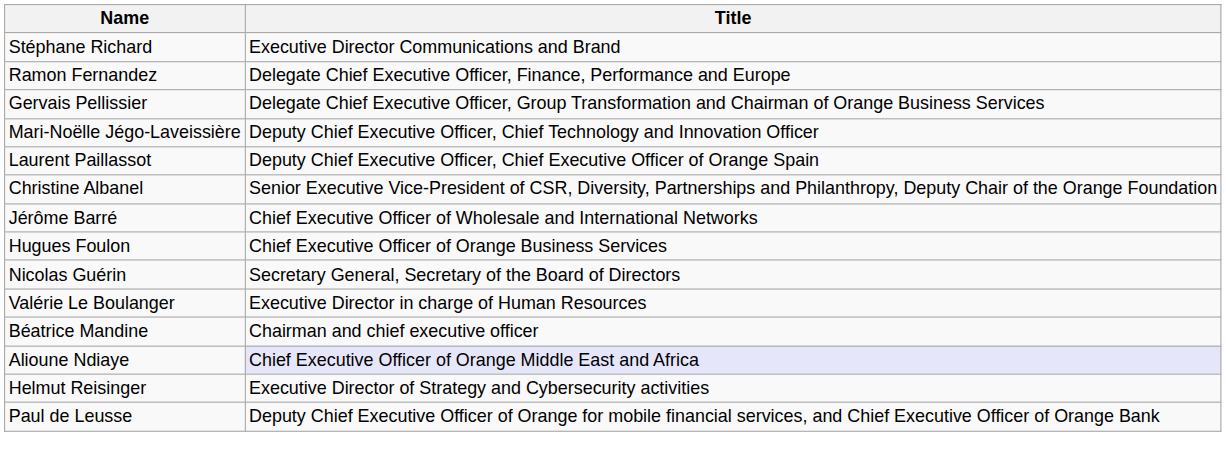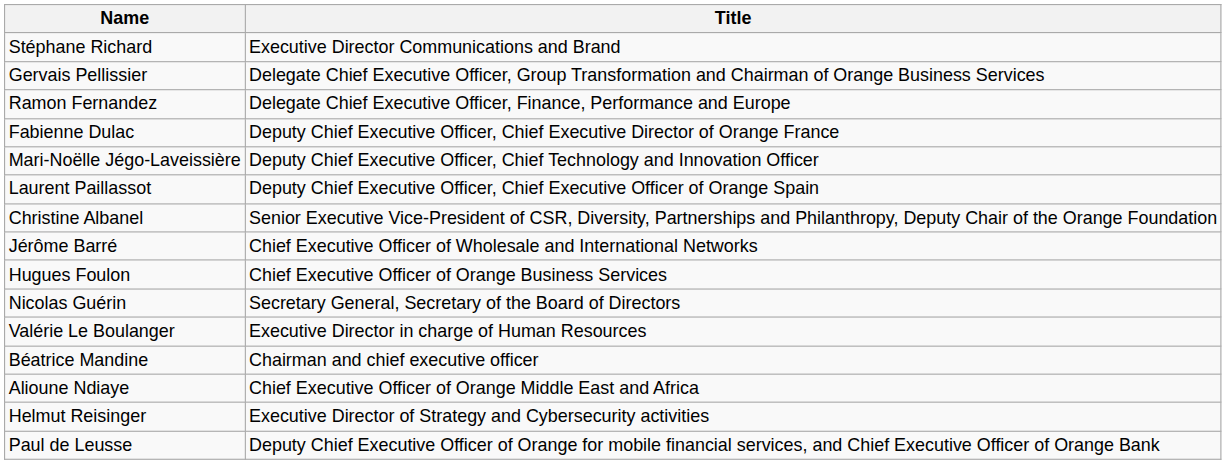rows swapped: Ramon Fernandez <-> Gervais Pellissier
+ row: Fabienne Dulac | Deputy Chief Executive Officer, Chief Executive Director of Orange France
Alioune Ndiaye | Title: lavender background -> no background
